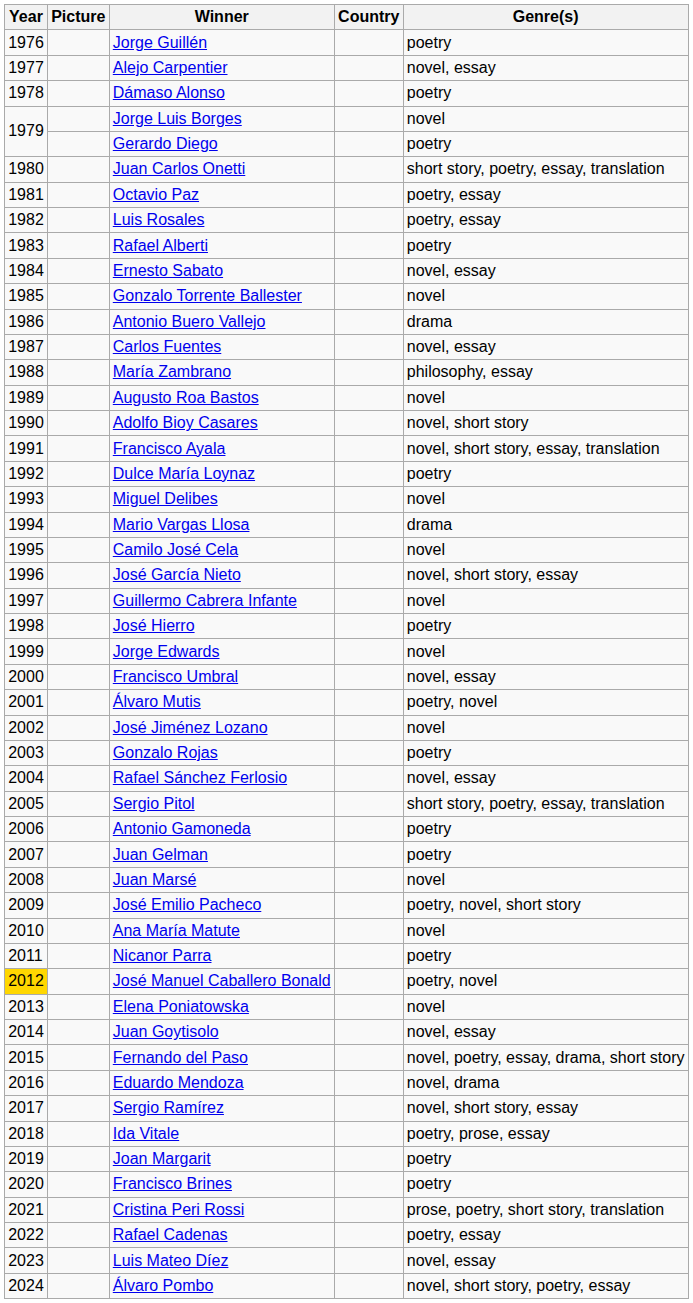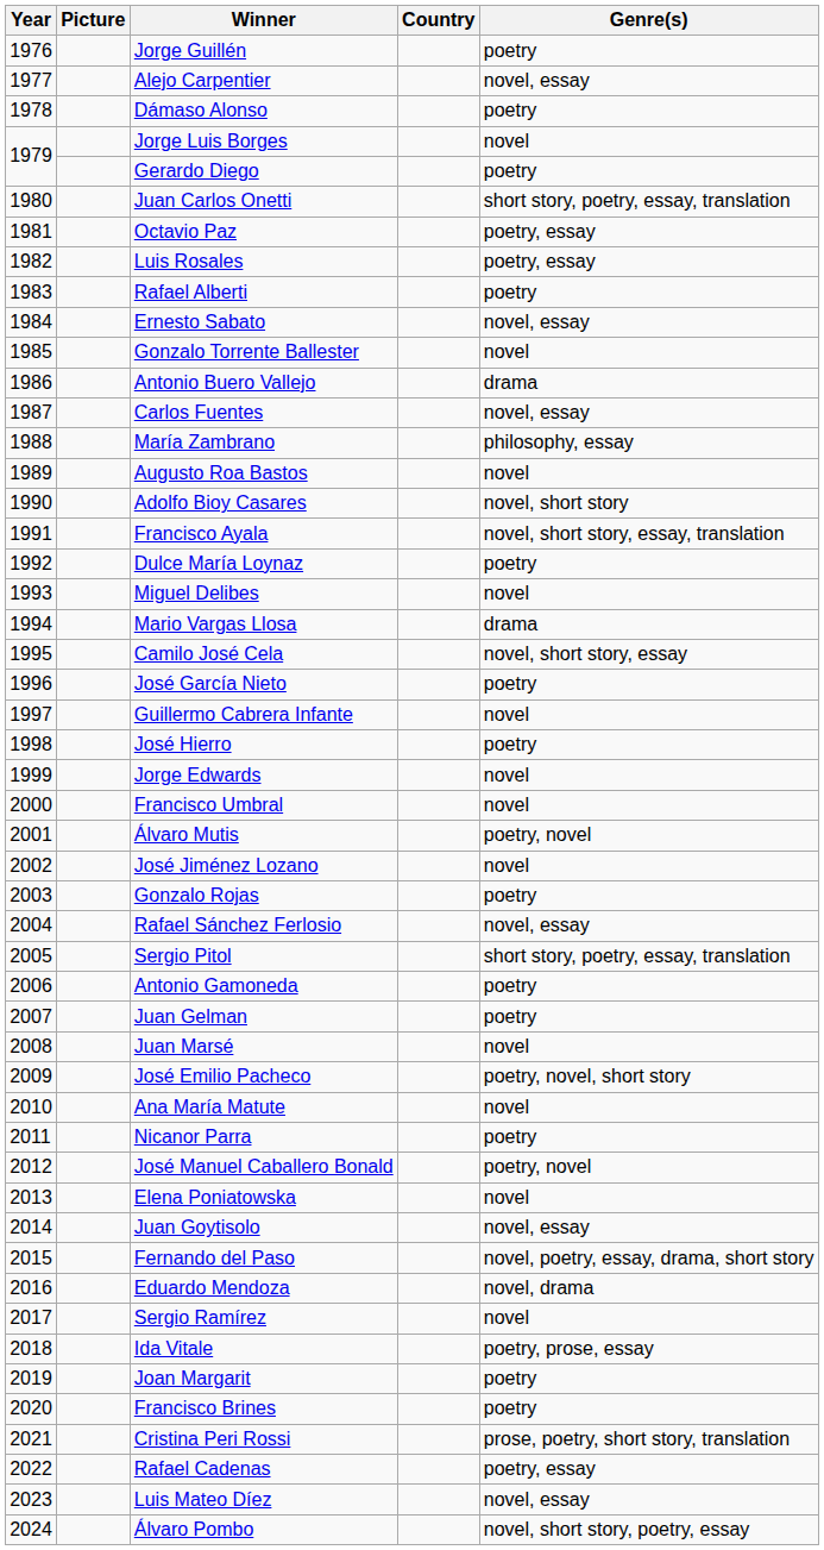Camilo José Cela | Genre(s): novel -> novel, short story, essay
José García Nieto | Genre(s): novel, short story, essay -> poetry
Francisco Umbral | Genre(s): novel, essay -> novel
José Manuel Caballero Bonald | Year: gold background -> no background
Sergio Ramírez | Genre(s): novel, short story, essay -> novel
